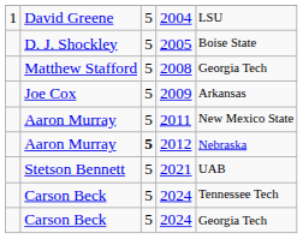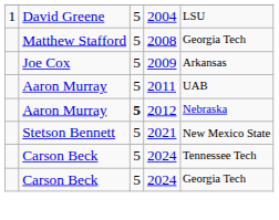- row: D. J. Shockley | 5 | 2005 | Boise State
2011 | column 5: New Mexico State -> UAB
2021 | column 5: UAB -> New Mexico State
